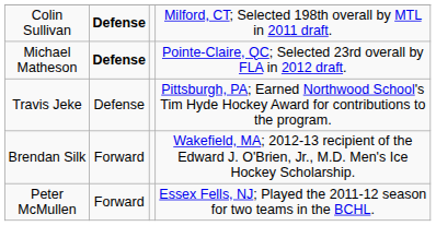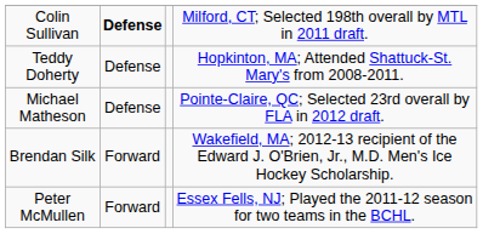+ row: Teddy Doherty | Defense | Hopkinton, MA; Attended Shattuck-St. Mary's from 2008-2011.
Michael Matheson | column 2: bold -> normal
- row: Travis Jeke | Defense | Pittsburgh, PA; Earned Northwood School's Tim Hyde Hockey Award for contributions to the program.
